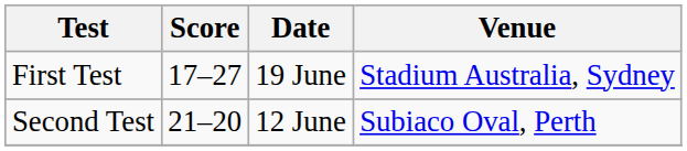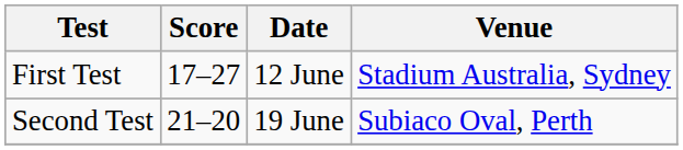First Test | Date: 19 June -> 12 June
Second Test | Date: 12 June -> 19 June
